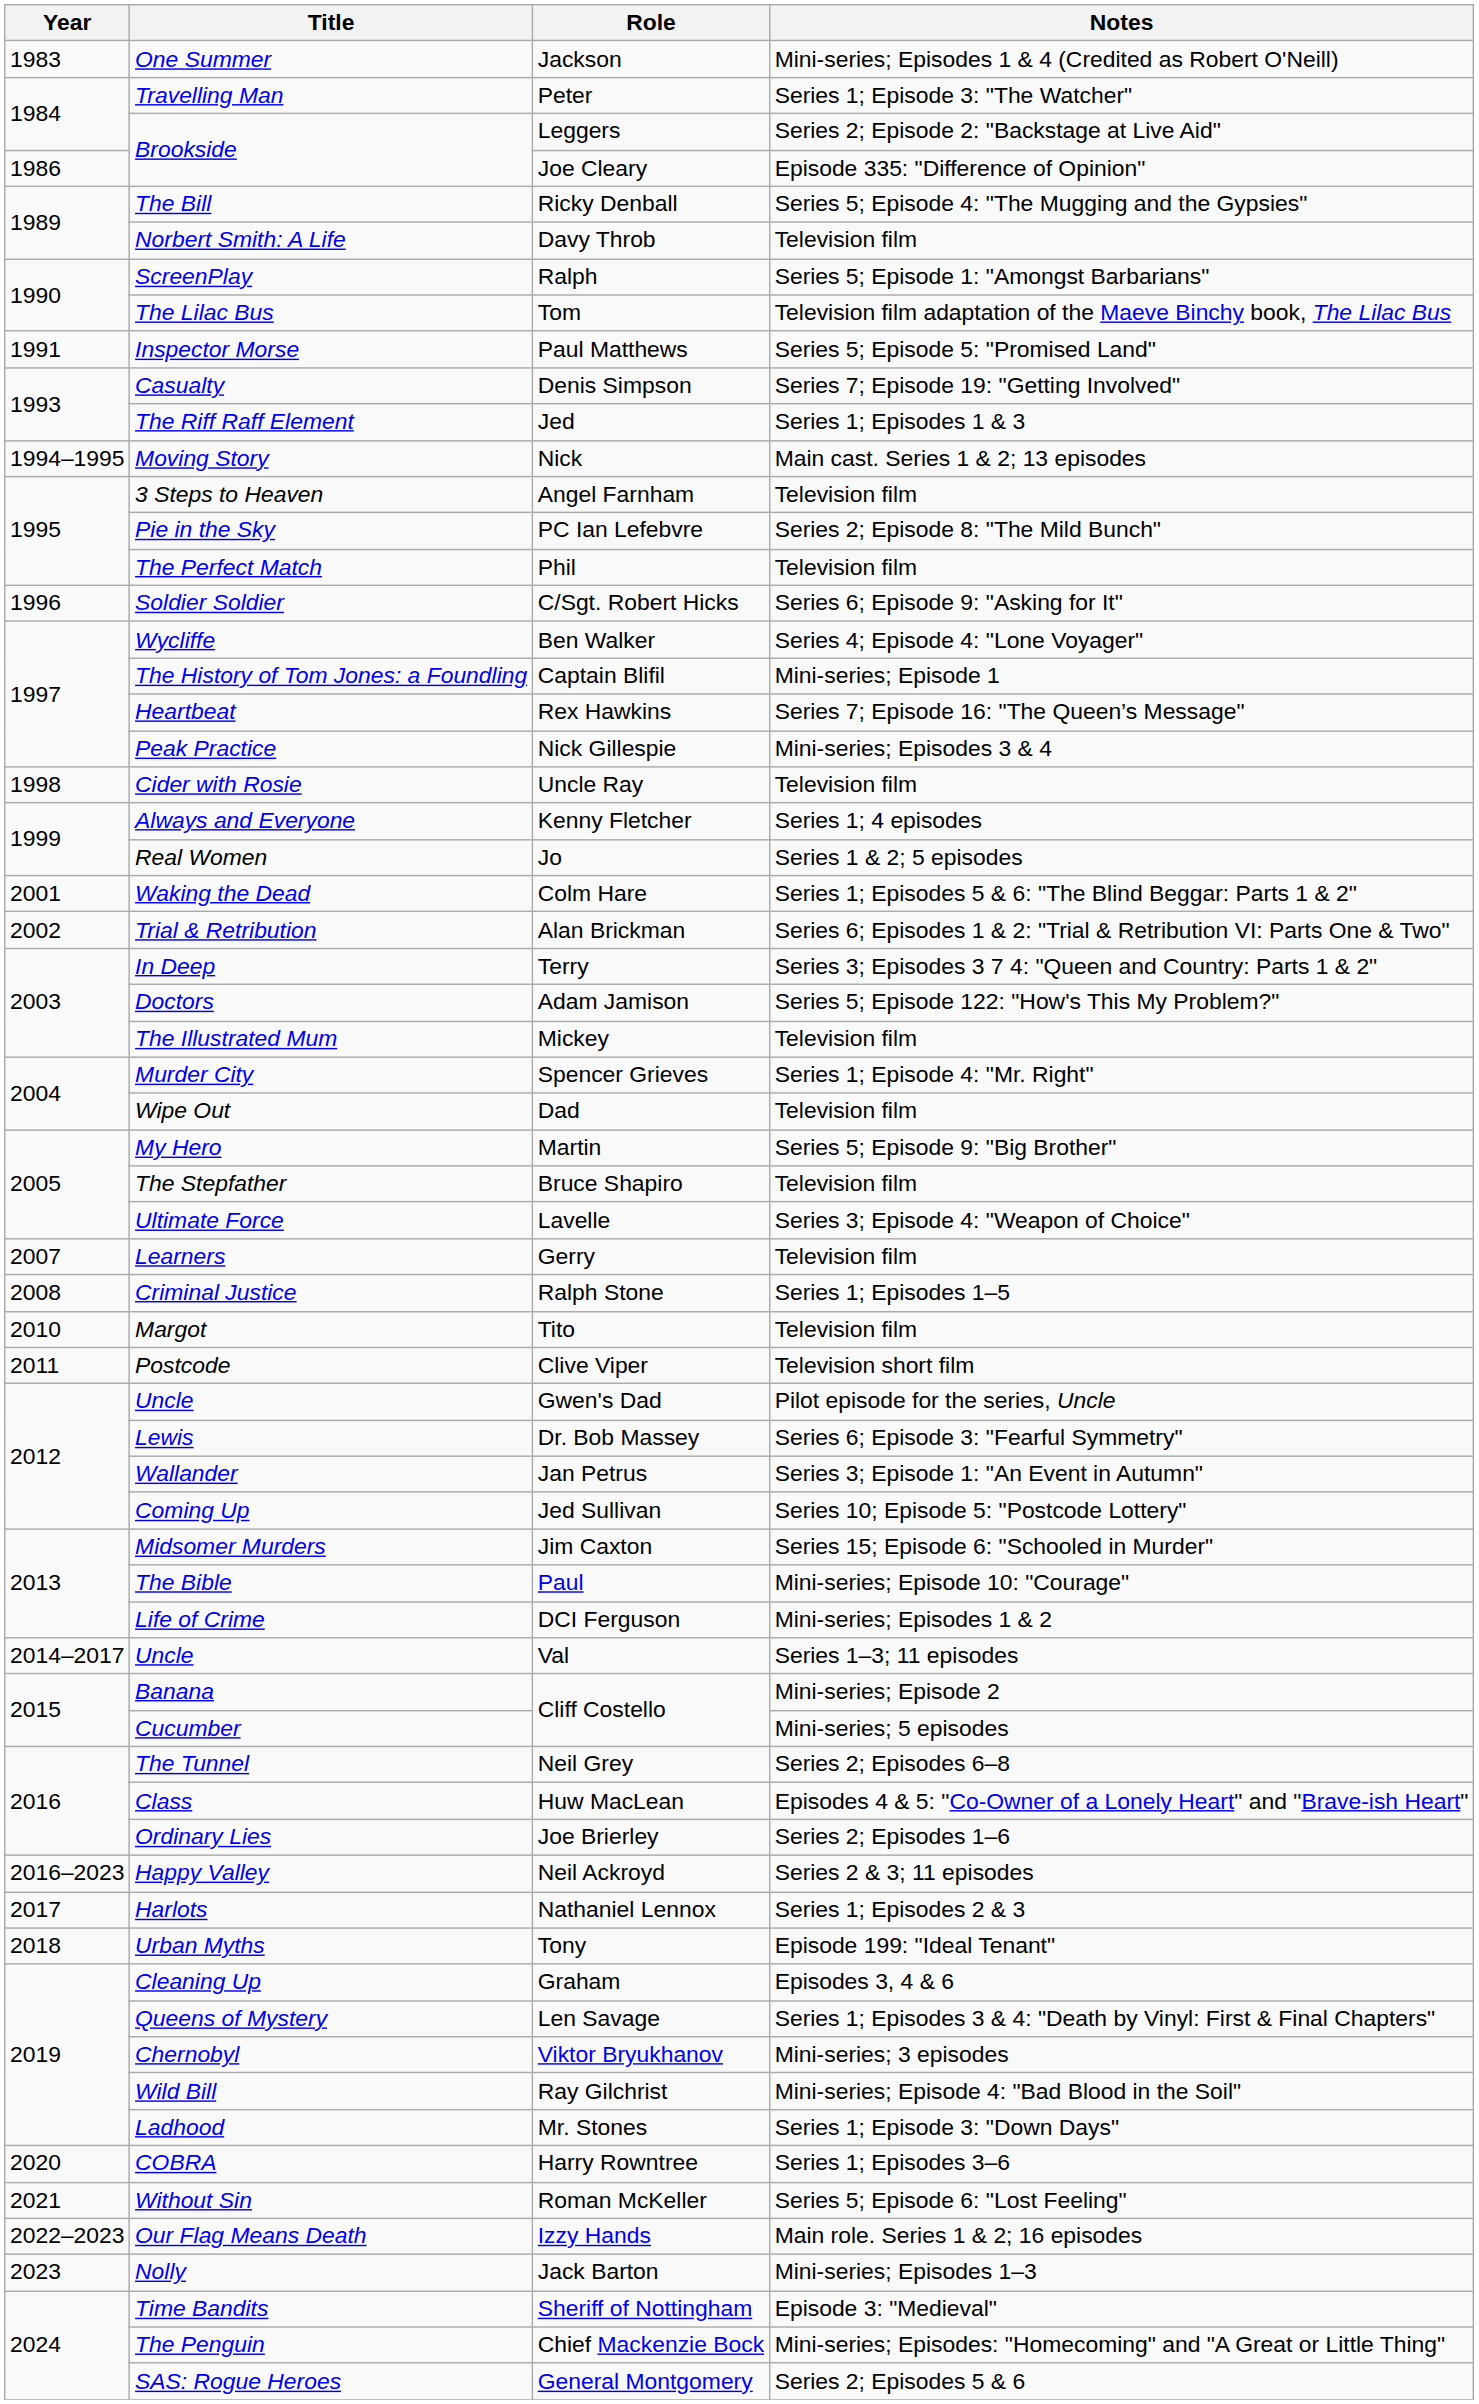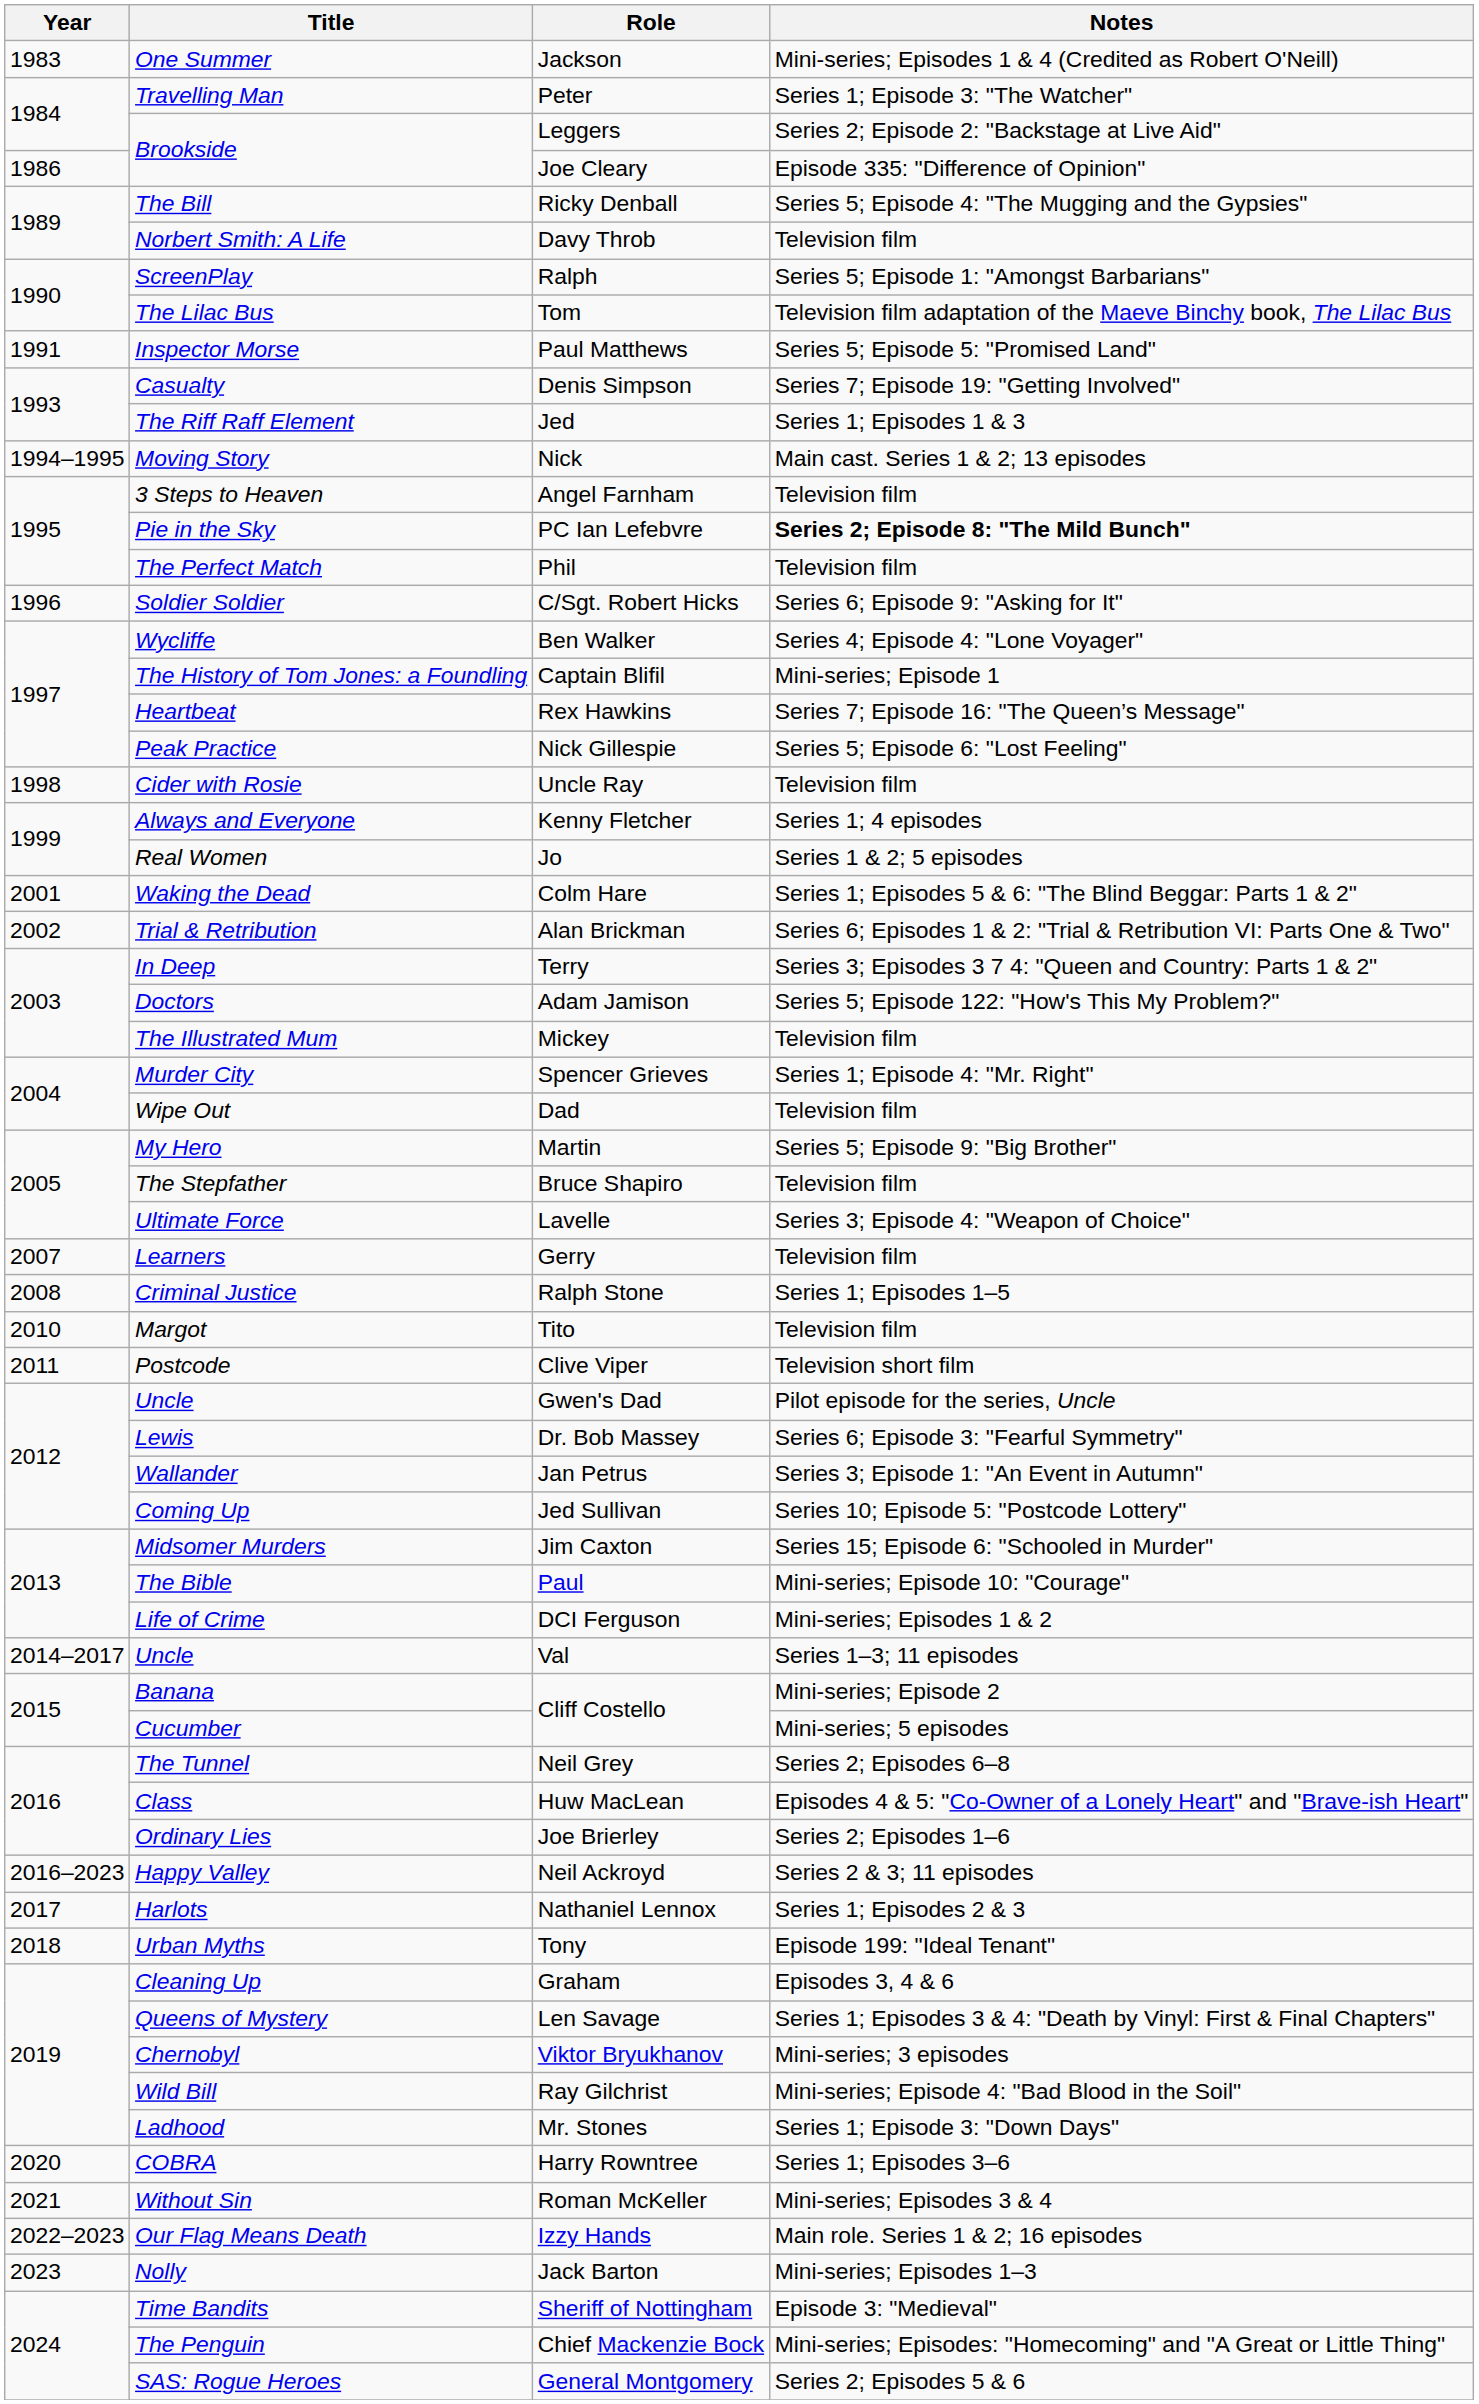PC Ian Lefebvre | Notes: normal -> bold
Nick Gillespie | Notes: Mini-series; Episodes 3 & 4 -> Series 5; Episode 6: "Lost Feeling"
Roman McKeller | Notes: Series 5; Episode 6: "Lost Feeling" -> Mini-series; Episodes 3 & 4
